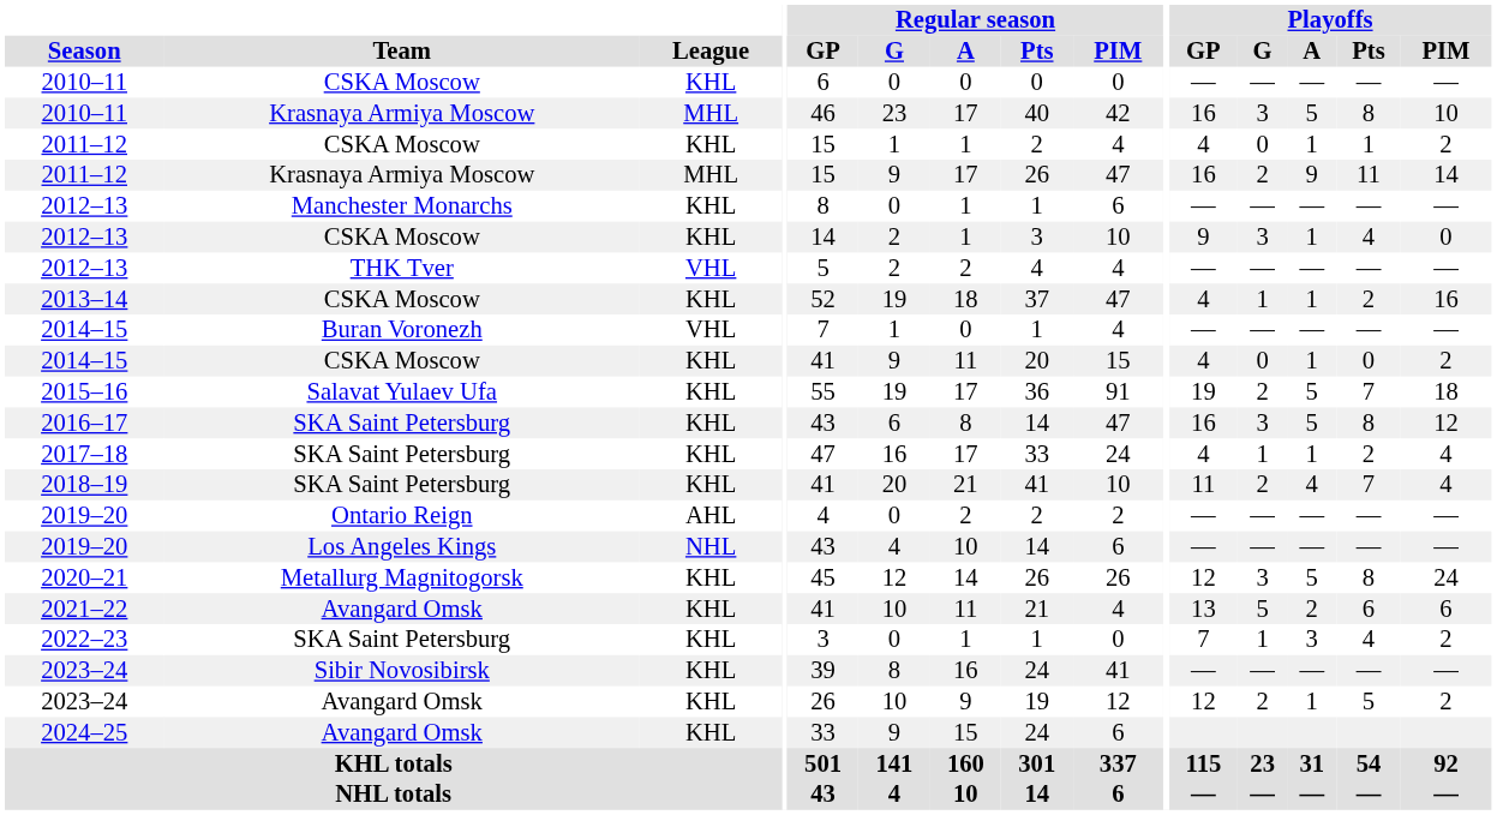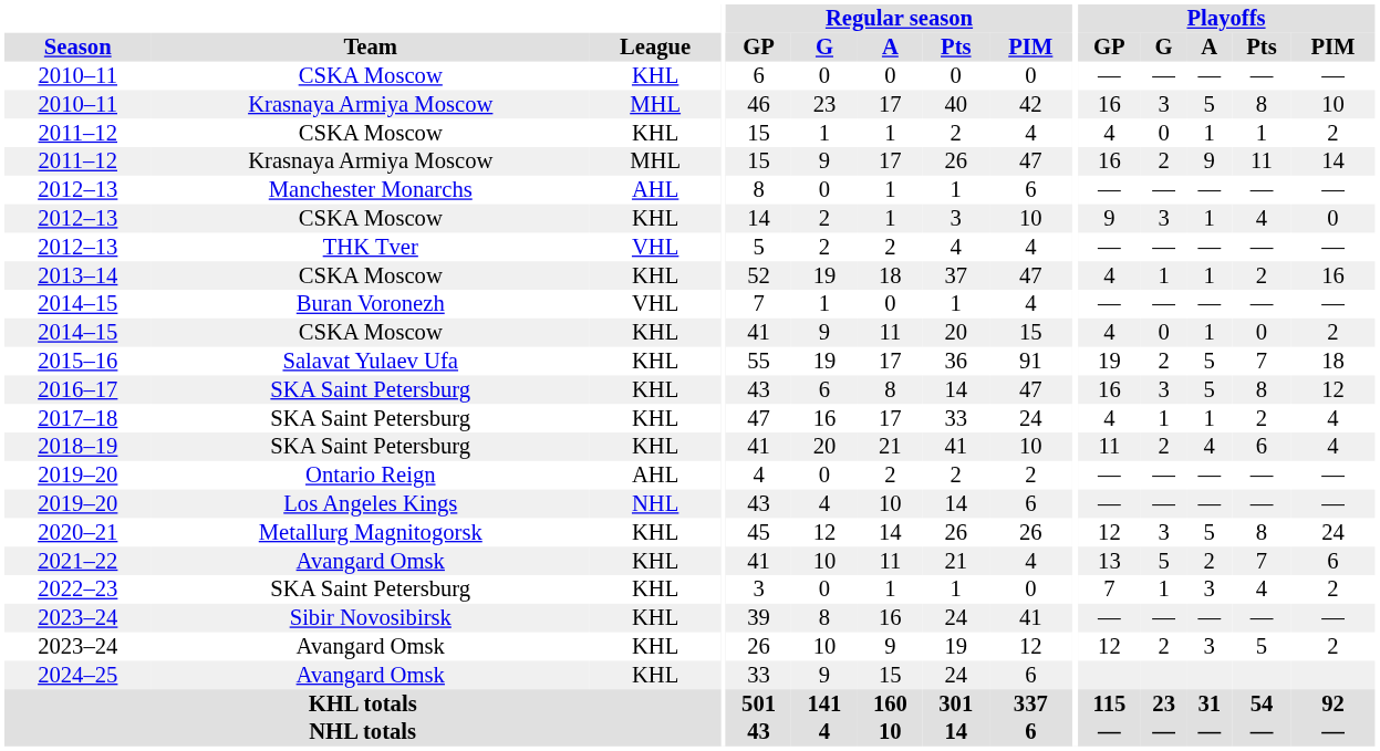2012–13 / Manchester Monarchs | League: KHL -> AHL
2018–19 | Playoffs / Pts: 7 -> 6
2021–22 | Playoffs / Pts: 6 -> 7
2023–24 / Avangard Omsk | Playoffs / A: 1 -> 3
